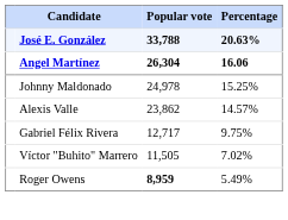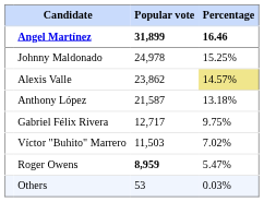- row: José E. González | 33,788 | 20.63%
Angel Martínez | Popular vote: 26,304 -> 31,899
Angel Martínez | Percentage: 16.06 -> 16.46
Alexis Valle | Percentage: no background -> khaki background
+ row: Anthony López | 21,587 | 13.18%
Víctor "Buhito" Marrero | Popular vote: 11,505 -> 11,503
Roger Owens | Percentage: 5.49% -> 5.47%
+ row: Others | 53 | 0.03%
